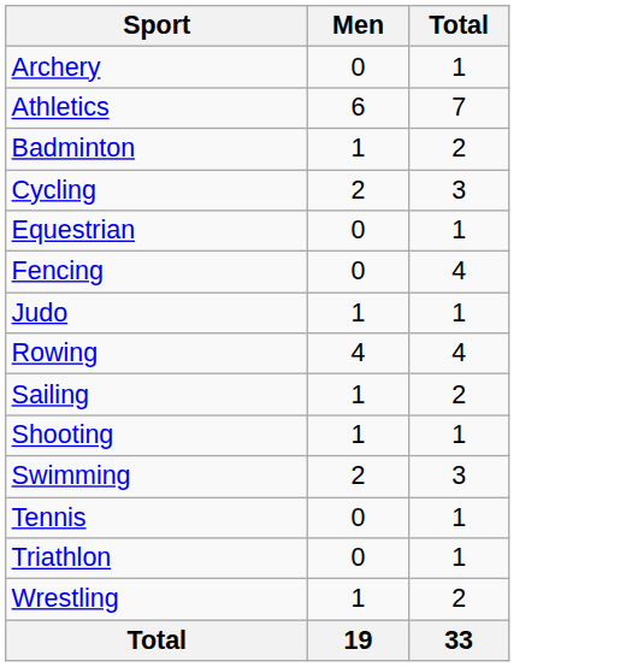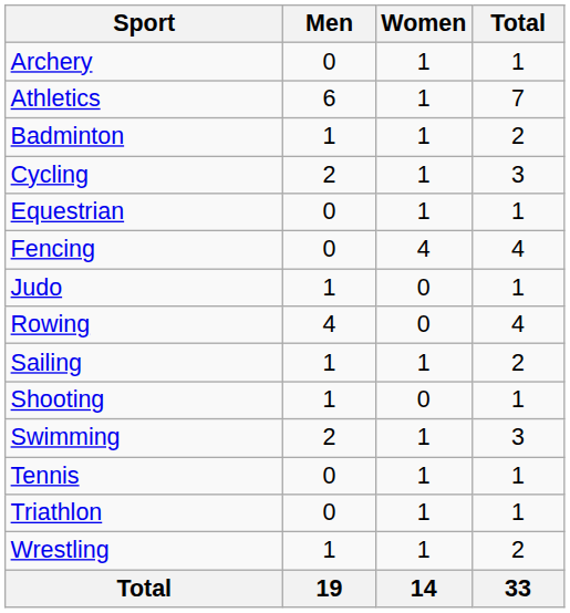+ column: Women | 1 | 1 | 1 | 1 | 1 | 4 | 0 | 0 | 1 | 0 | 1 | 1 | 1 | 1 | 14
